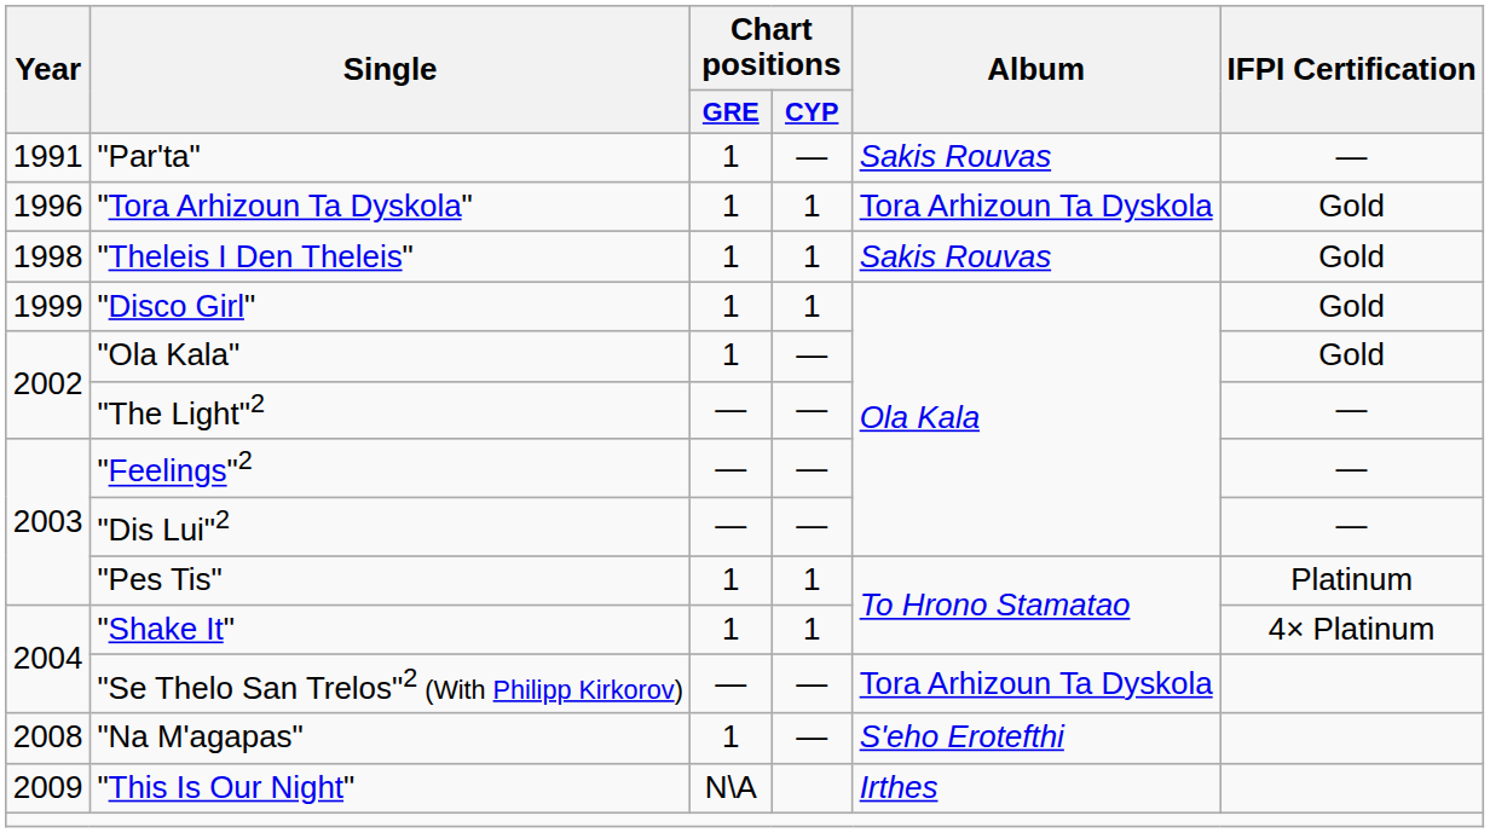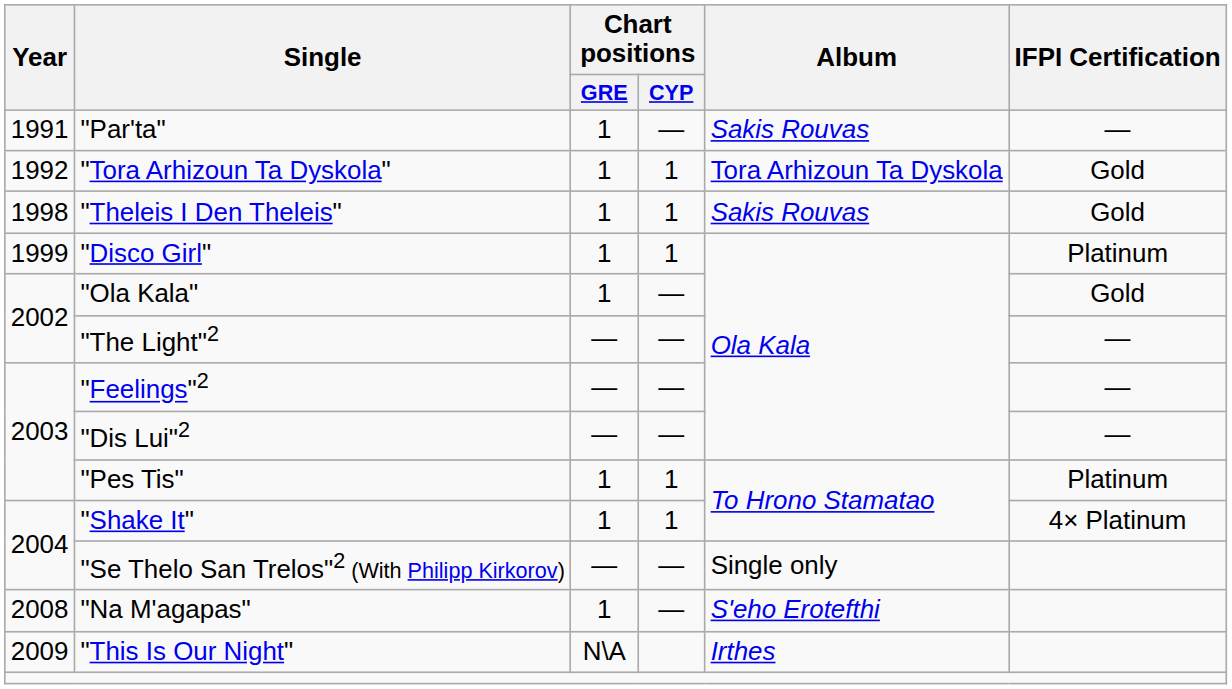"Tora Arhizoun Ta Dyskola" | Year: 1996 -> 1992
"Disco Girl" | IFPI Certification: Gold -> Platinum
"Se Thelo San Trelos"2 (With Philipp Kirkorov) | Album: Tora Arhizoun Ta Dyskola -> Single only
